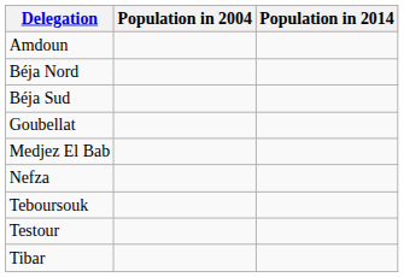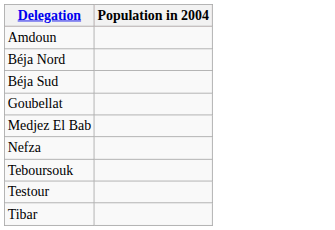- column: Population in 2014
